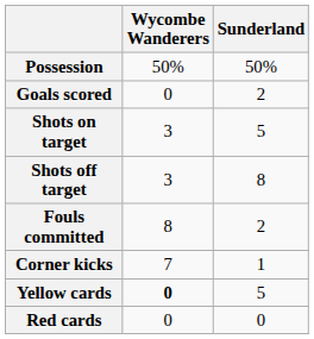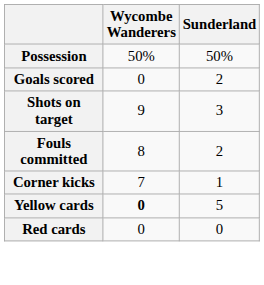Shots on target | Wycombe Wanderers: 3 -> 9
Shots on target | Sunderland: 5 -> 3
- row: Shots off target | 3 | 8
